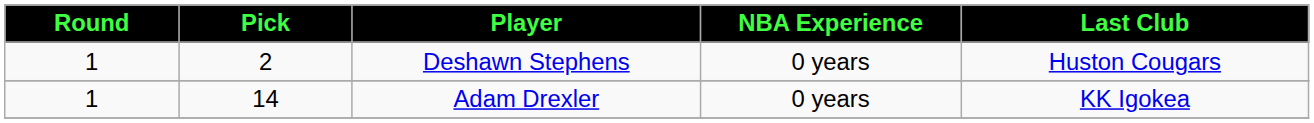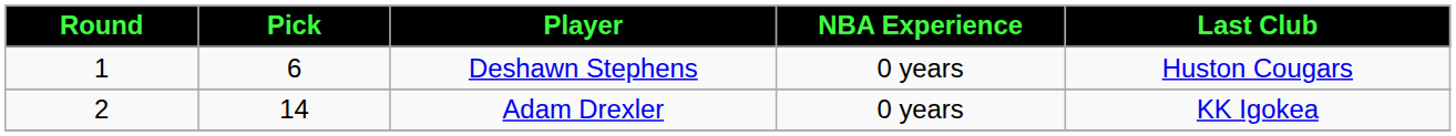Deshawn Stephens | Pick: 2 -> 6
Adam Drexler | Round: 1 -> 2
